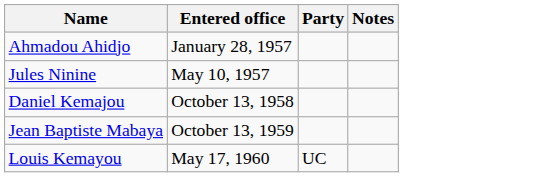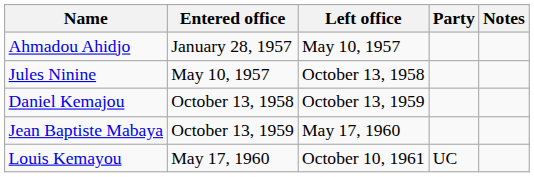+ column: Left office | May 10, 1957 | October 13, 1958 | October 13, 1959 | May 17, 1960 | October 10, 1961
